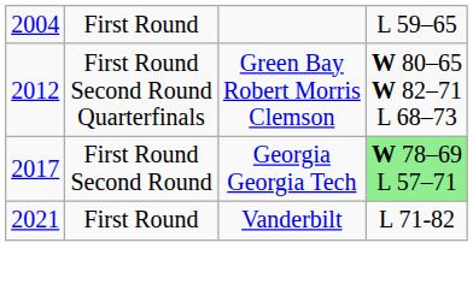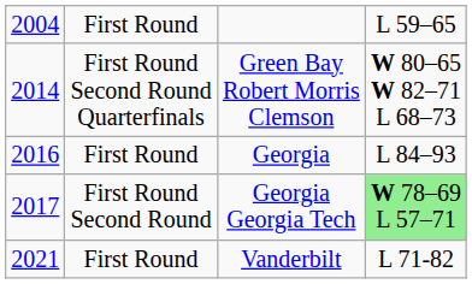Green Bay Robert Morris Clemson | column 1: 2012 -> 2014
+ row: 2016 | First Round | Georgia | L 84–93
